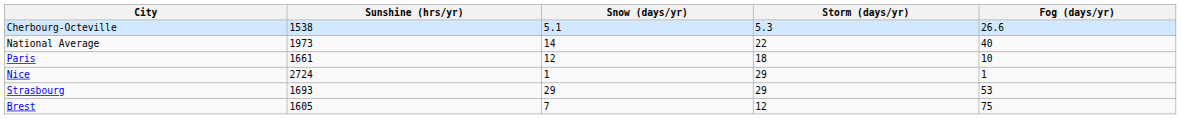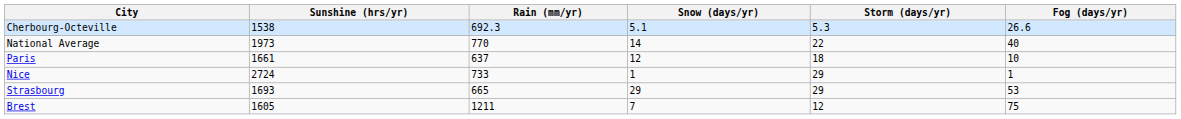+ column: Rain (mm/yr) | 692.3 | 770 | 637 | 733 | 665 | 1211
